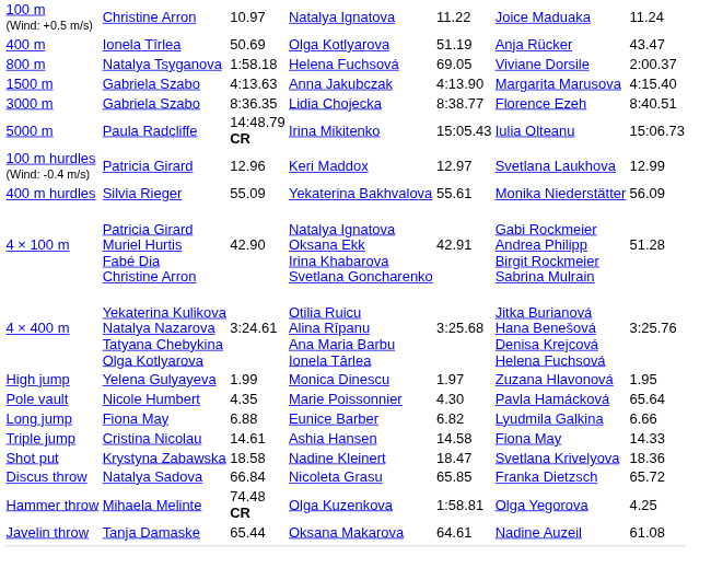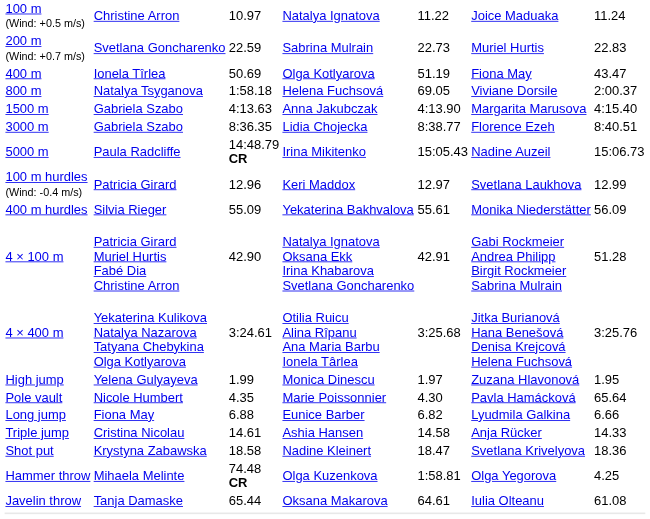+ row: 200 m (Wind: +0.7 m/s) | Svetlana Goncharenko | 22.59 | Sabrina Mulrain | 22.73 | Muriel Hurtis | 22.83
400 m | column 6: Anja Rücker -> Fiona May
5000 m | column 6: Iulia Olteanu -> Nadine Auzeil
Triple jump | column 6: Fiona May -> Anja Rücker
- row: Discus throw | Natalya Sadova | 66.84 | Nicoleta Grasu | 65.85 | Franka Dietzsch | 65.72
Javelin throw | column 6: Nadine Auzeil -> Iulia Olteanu
